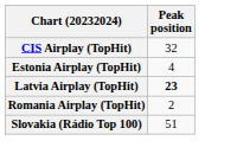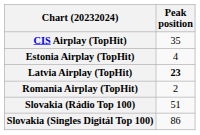CIS Airplay (TopHit) | Peak position: 32 -> 35
+ row: Slovakia (Singles Digitál Top 100) | 86
